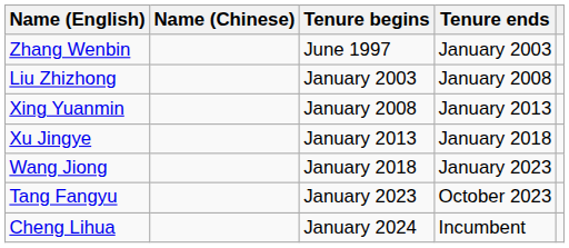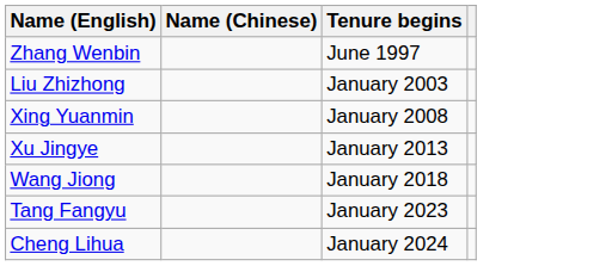- column: Tenure ends | January 2003 | January 2008 | January 2013 | January 2018 | January 2023 | October 2023 | Incumbent
